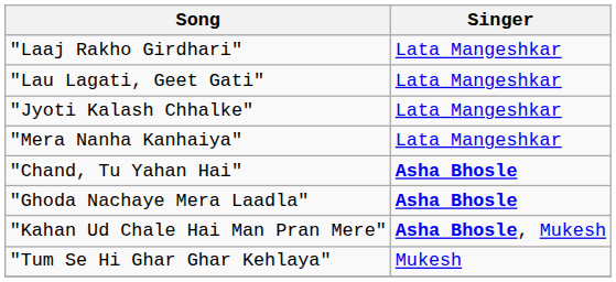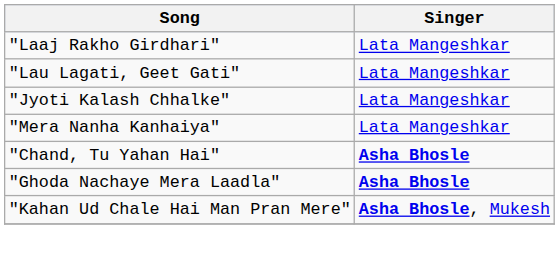- row: "Tum Se Hi Ghar Ghar Kehlaya" | Mukesh
